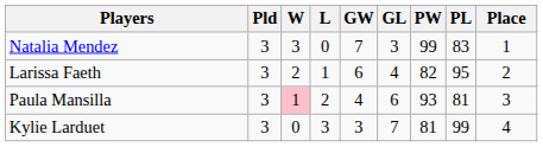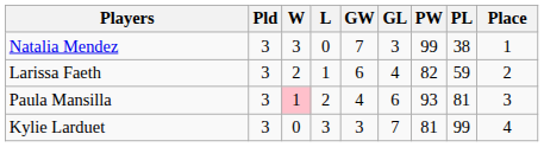Natalia Mendez | PL: 83 -> 38
Larissa Faeth | PL: 95 -> 59
